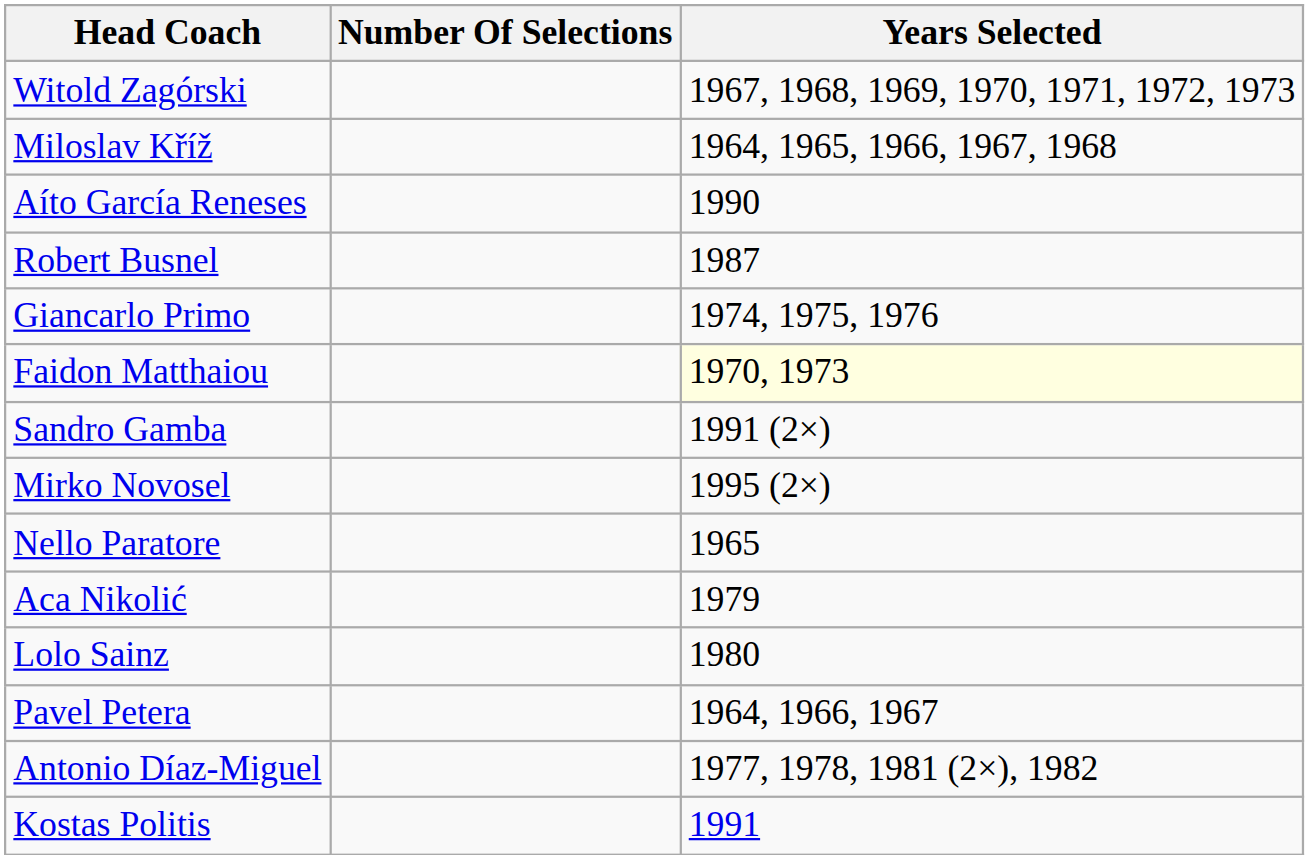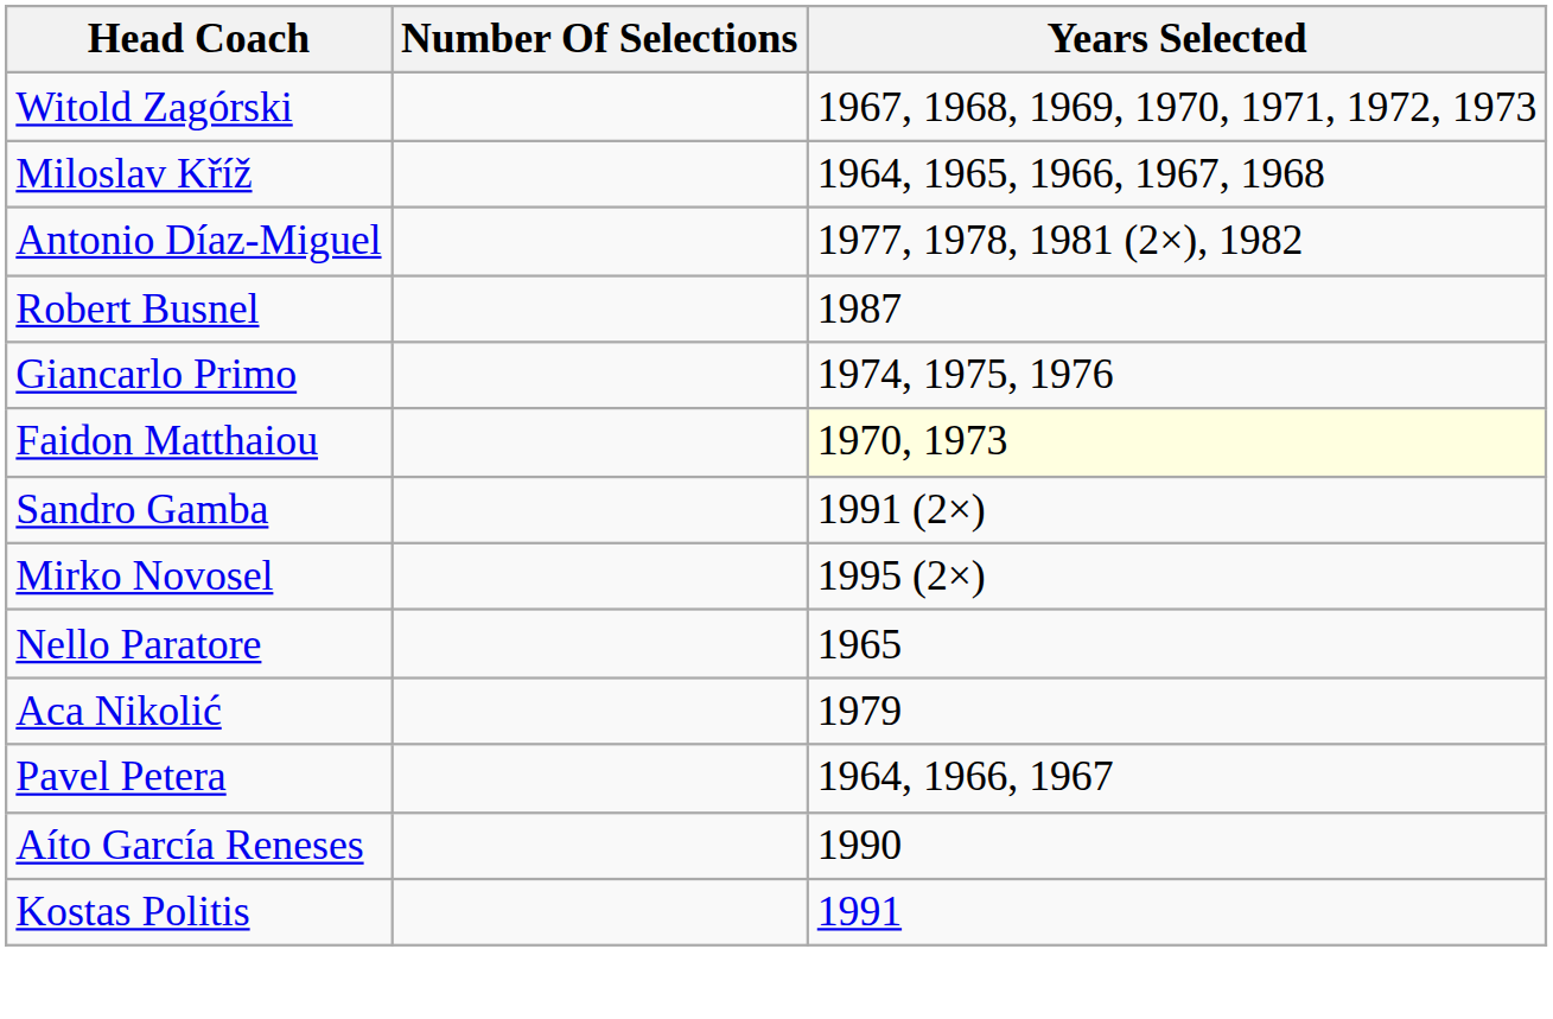rows swapped: Antonio Díaz-Miguel <-> Aíto García Reneses
- row: Lolo Sainz | 1980
